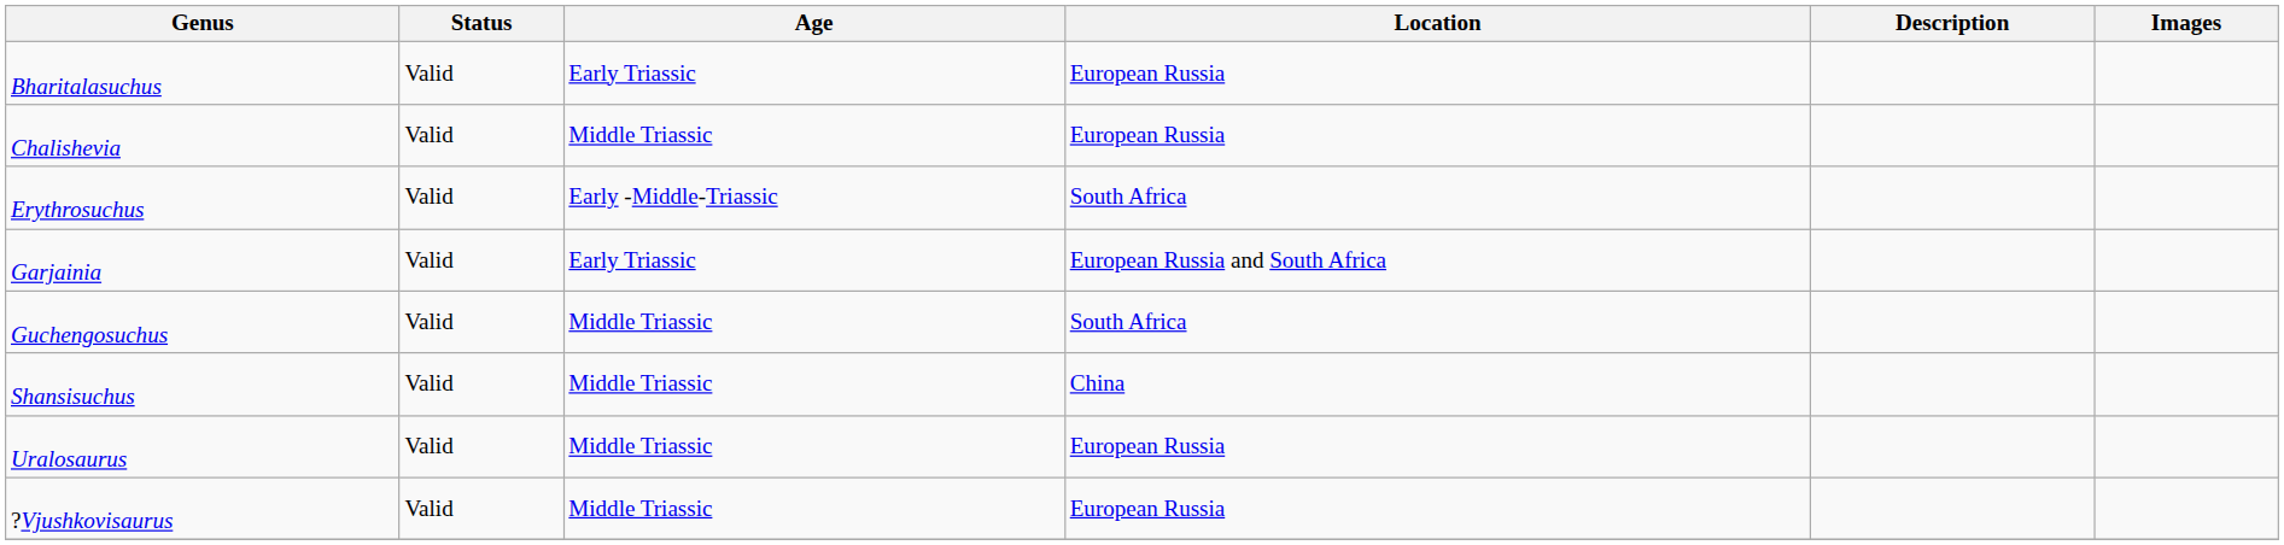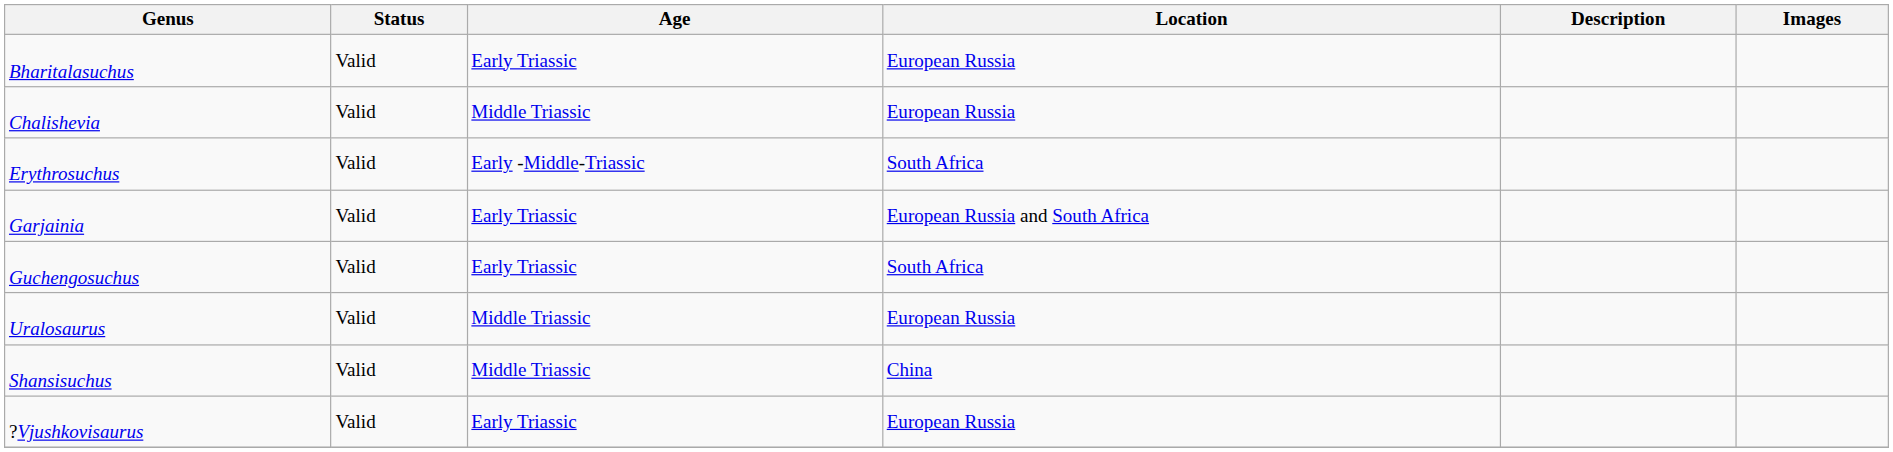Guchengosuchus | Age: Middle Triassic -> Early Triassic
rows swapped: Shansisuchus <-> Uralosaurus
?Vjushkovisaurus | Age: Middle Triassic -> Early Triassic
